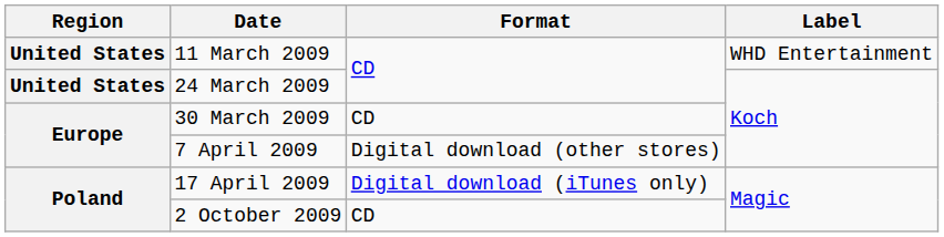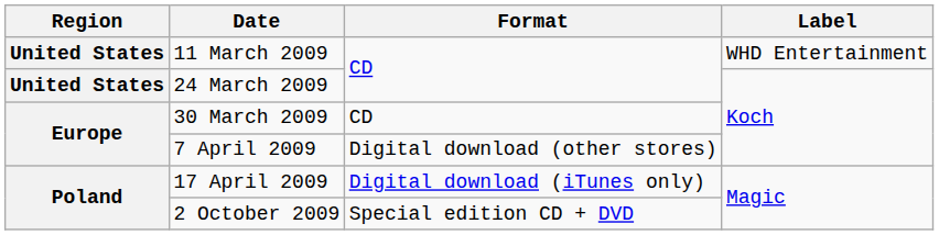2 October 2009 | Format: CD -> Special edition CD + DVD
